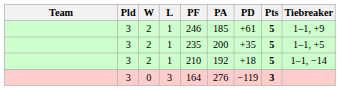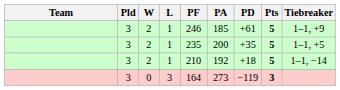0 | PA: 276 -> 273
